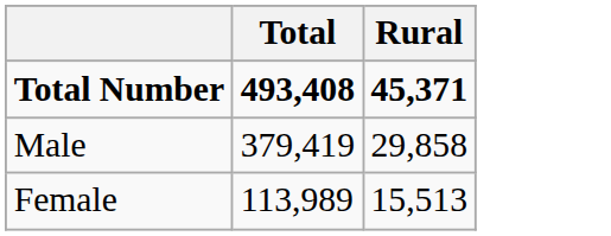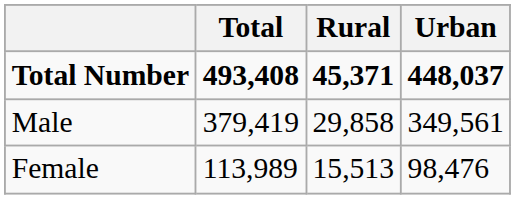+ column: Urban | 448,037 | 349,561 | 98,476
